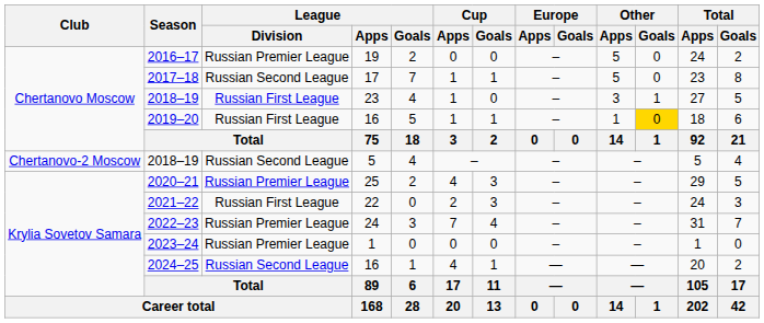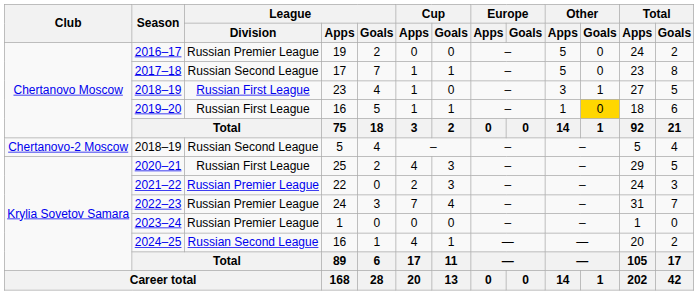2020–21 | League / Division: Russian Premier League -> Russian First League
2021–22 | League / Division: Russian First League -> Russian Premier League
